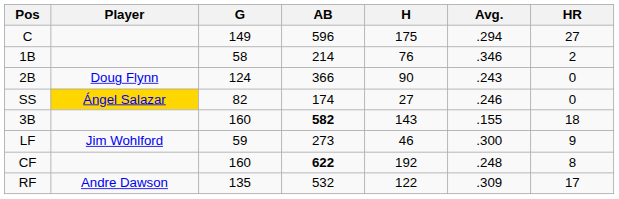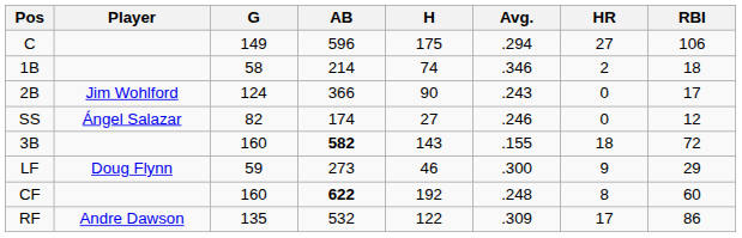+ column: RBI | 106 | 18 | 17 | 12 | 72 | 29 | 60 | 86
1B | H: 76 -> 74
2B | Player: Doug Flynn -> Jim Wohlford
SS | Player: gold background -> no background
LF | Player: Jim Wohlford -> Doug Flynn
